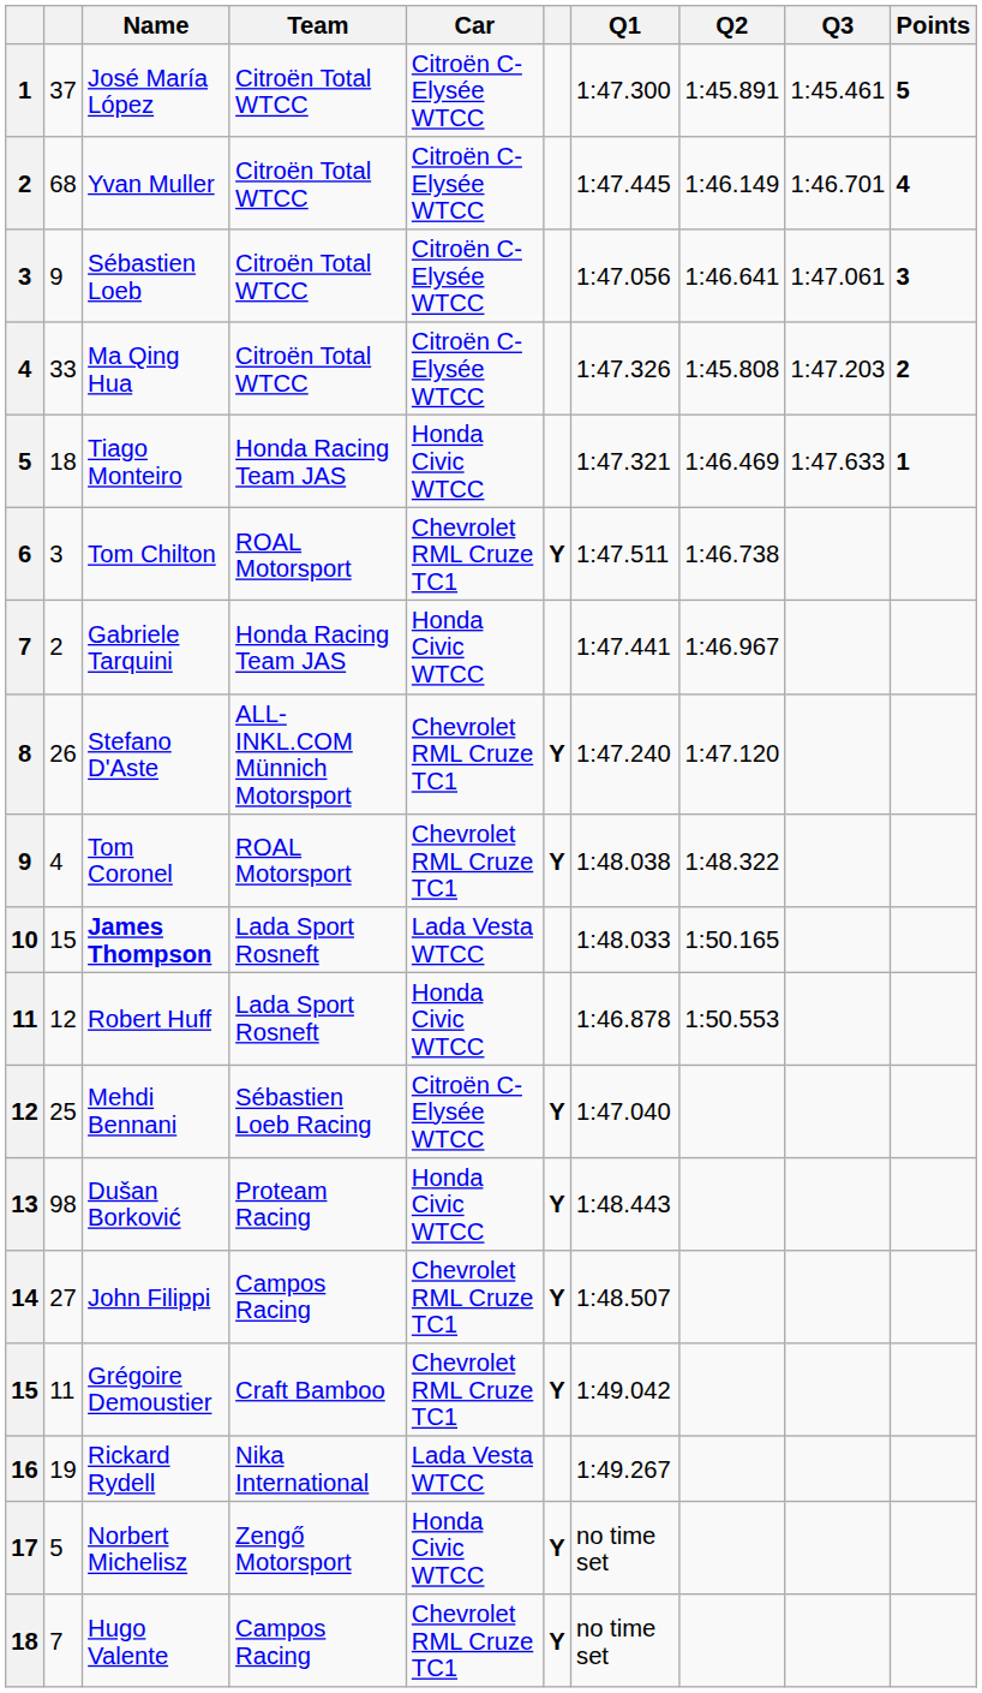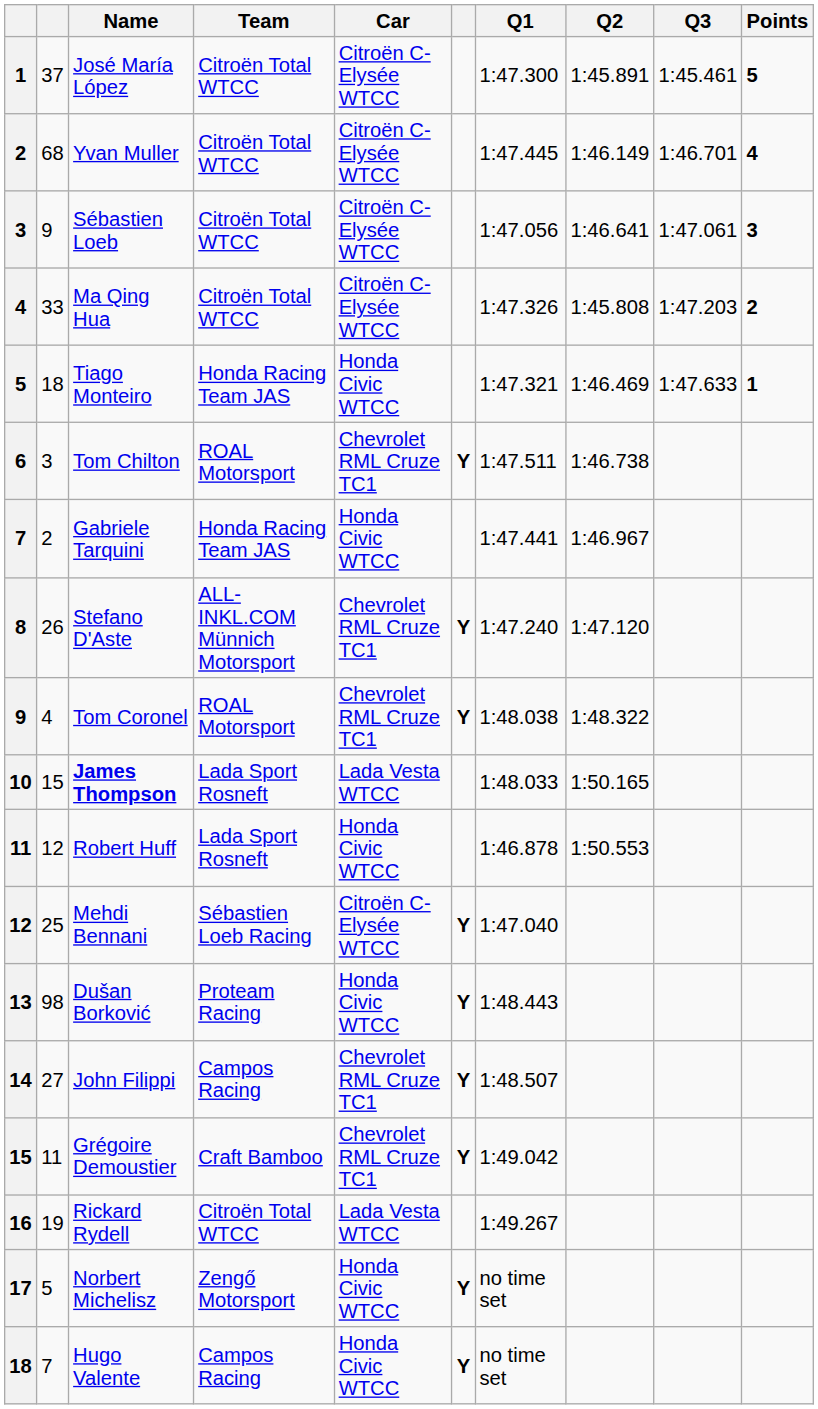Rickard Rydell | Team: Nika International -> Citroën Total WTCC
Hugo Valente | Car: Chevrolet RML Cruze TC1 -> Honda Civic WTCC
